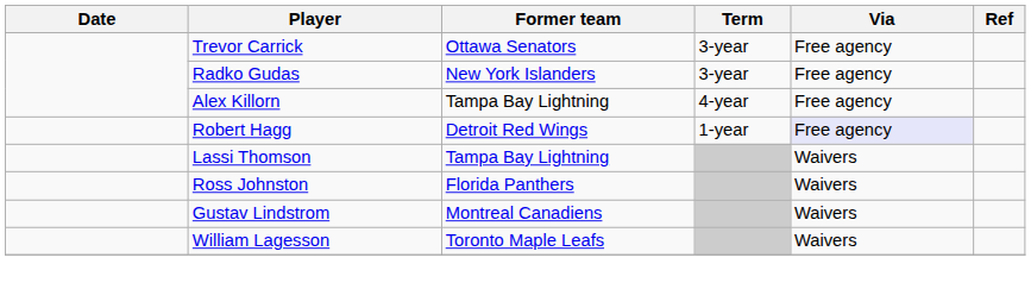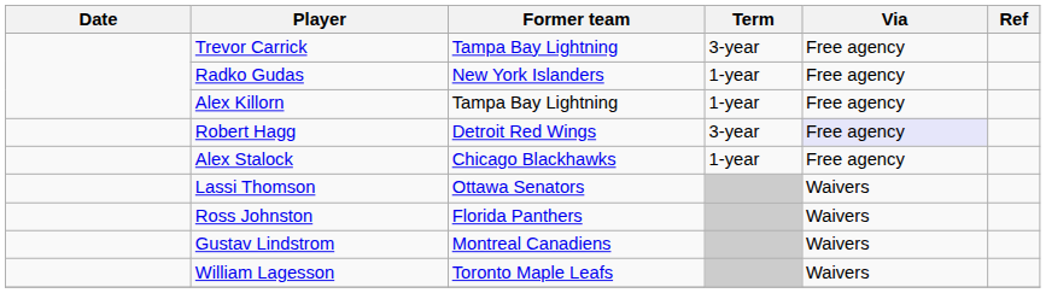Trevor Carrick | Former team: Ottawa Senators -> Tampa Bay Lightning
Radko Gudas | Term: 3-year -> 1-year
Alex Killorn | Term: 4-year -> 1-year
Robert Hagg | Term: 1-year -> 3-year
+ row: Alex Stalock | Chicago Blackhawks | 1-year | Free agency
Lassi Thomson | Former team: Tampa Bay Lightning -> Ottawa Senators
